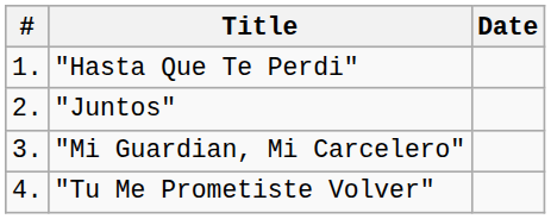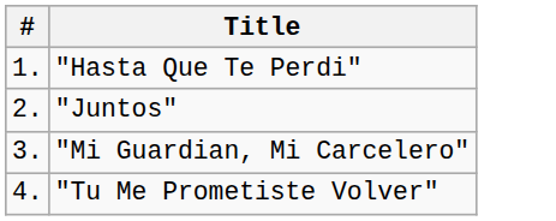- column: Date
